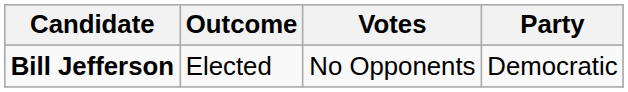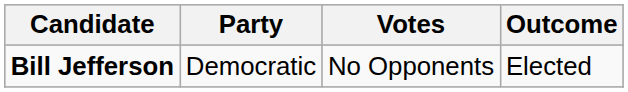columns swapped: Party <-> Outcome
